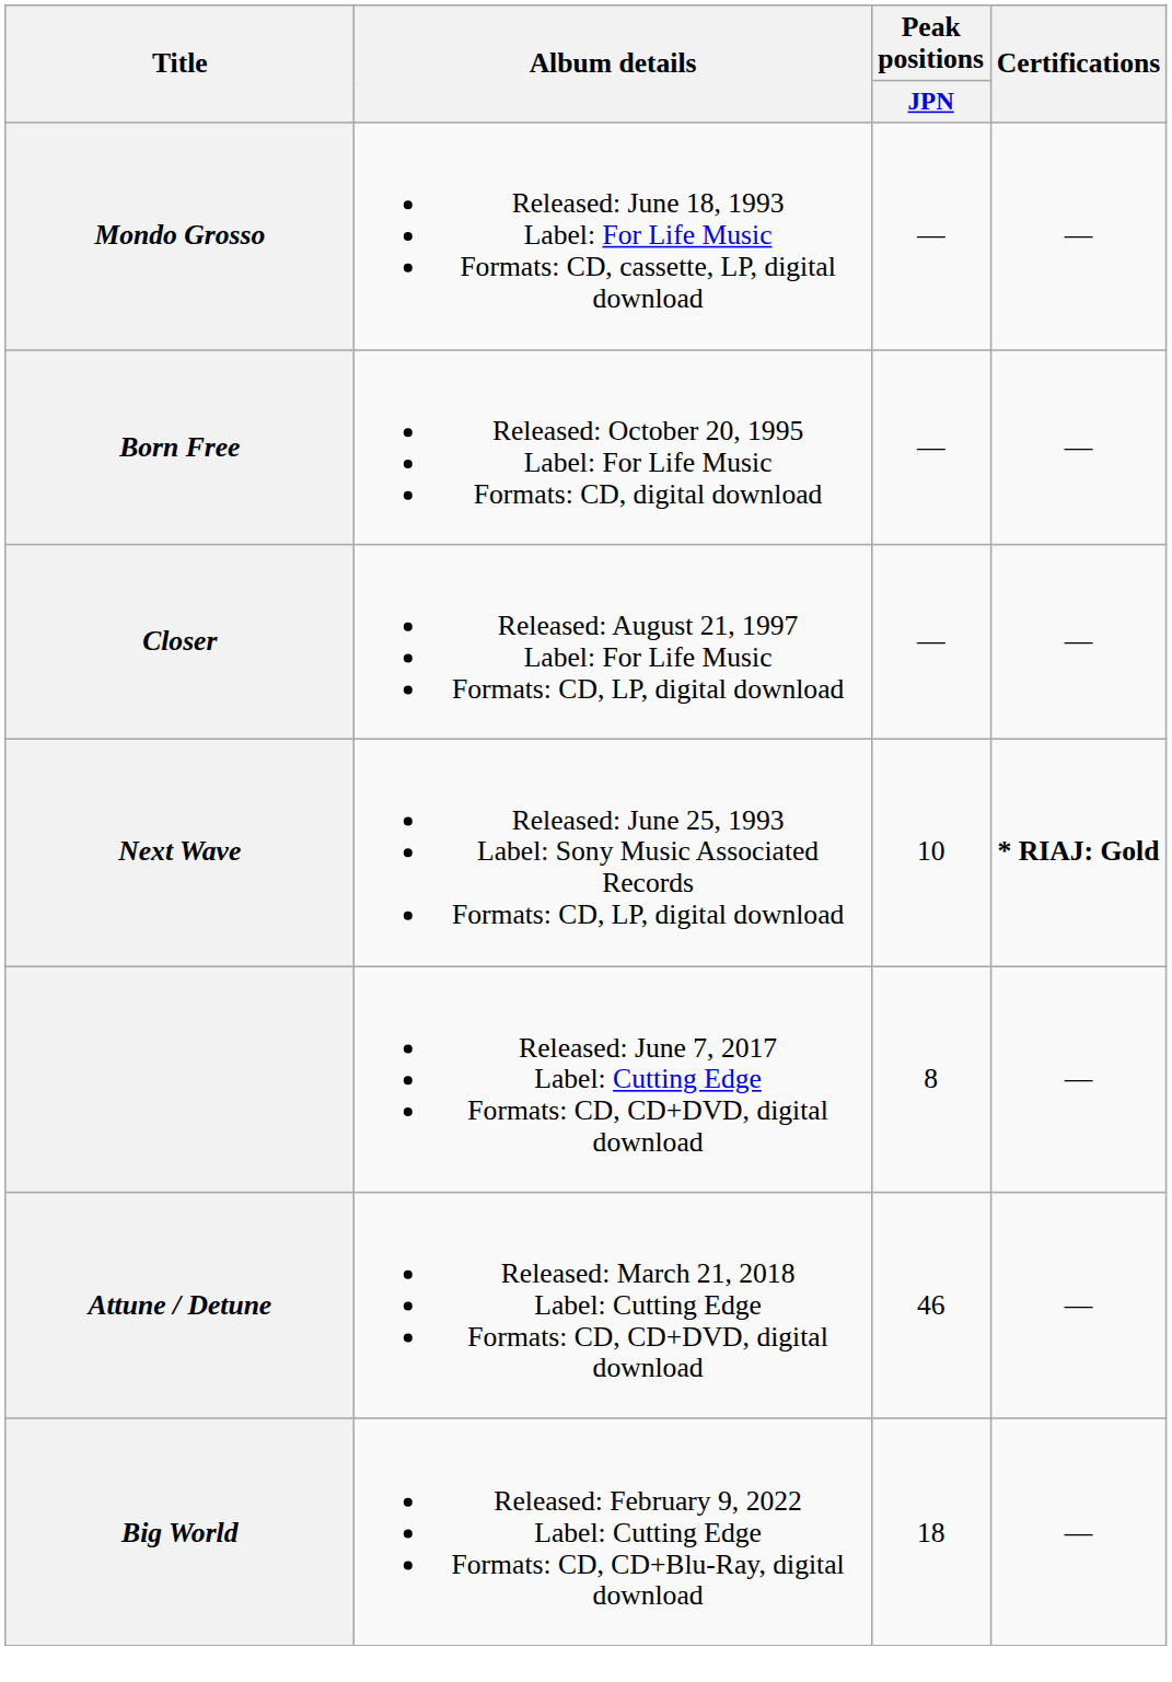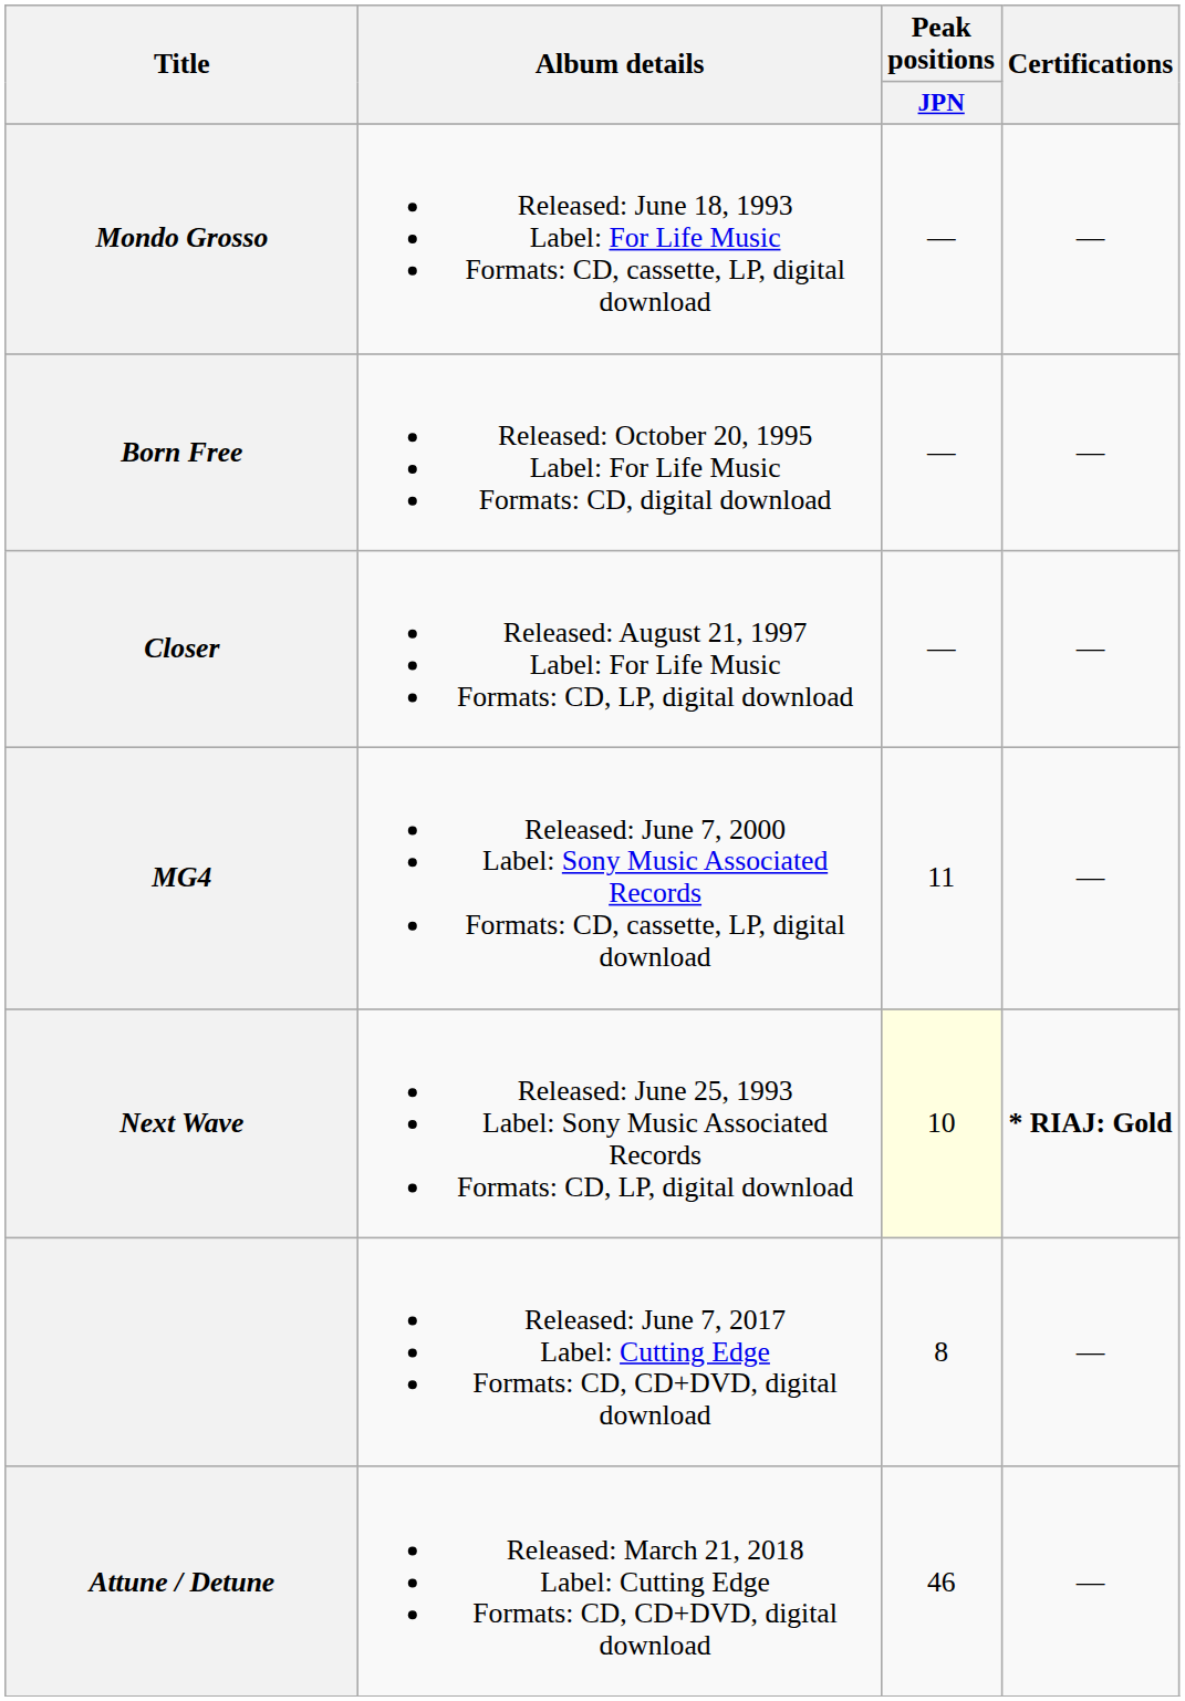+ row: MG4 | Released: June 7, 2000 Label: Sony Music Associated Records Formats: CD, cassette, LP, digital download | 11 | —
Next Wave | Peak positions / JPN: no background -> lightyellow background
- row: Big World | Released: February 9, 2022 Label: Cutting Edge Formats: CD, CD+Blu-Ray, digital download | 18 | —
